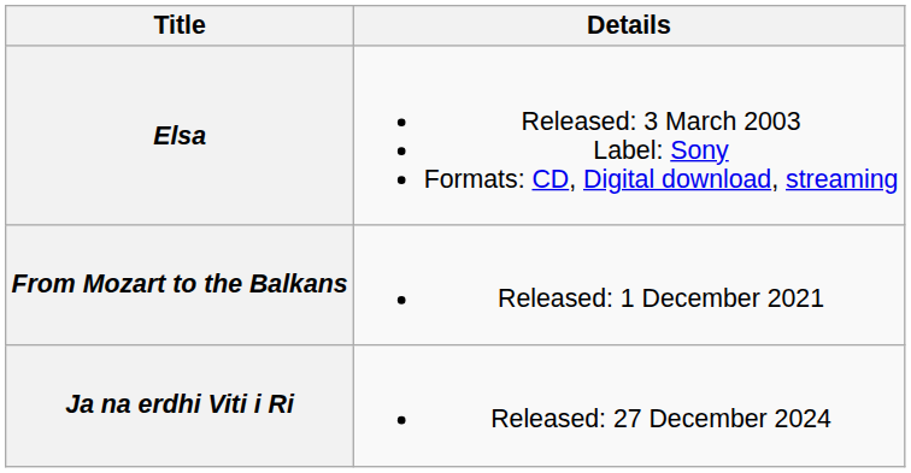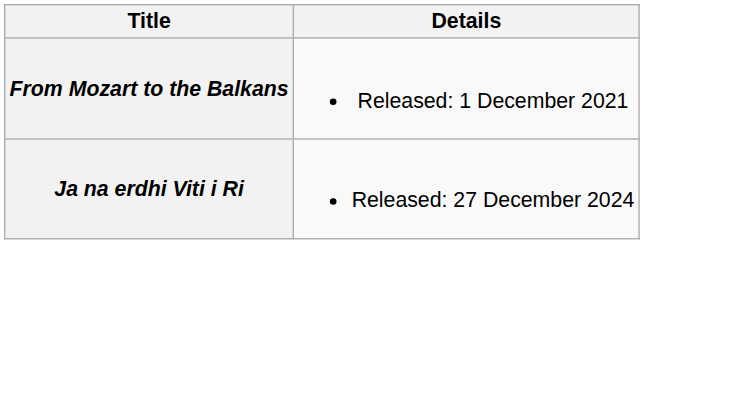- row: Elsa | Released: 3 March 2003 Label: Sony Formats: CD, Digital download, streaming
